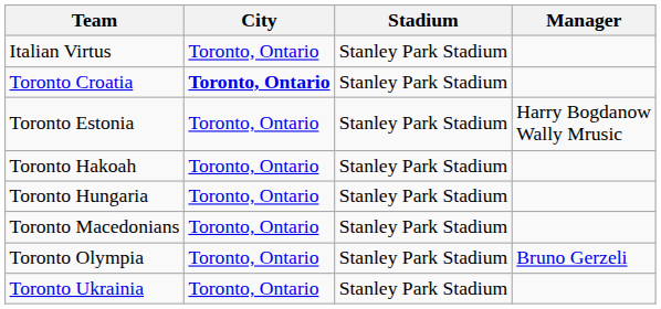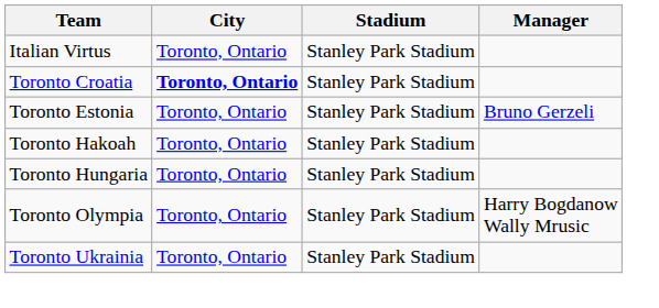Toronto Estonia | Manager: Harry Bogdanow Wally Mrusic -> Bruno Gerzeli
- row: Toronto Macedonians | Toronto, Ontario | Stanley Park Stadium
Toronto Olympia | Manager: Bruno Gerzeli -> Harry Bogdanow Wally Mrusic
